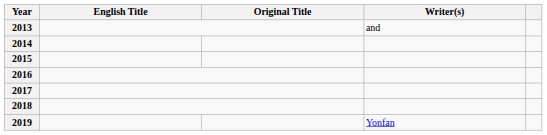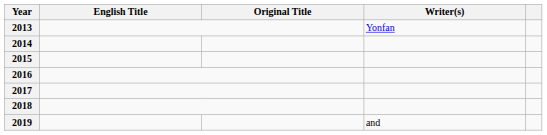2013 | Writer(s): and -> Yonfan
2019 | Writer(s): Yonfan -> and
